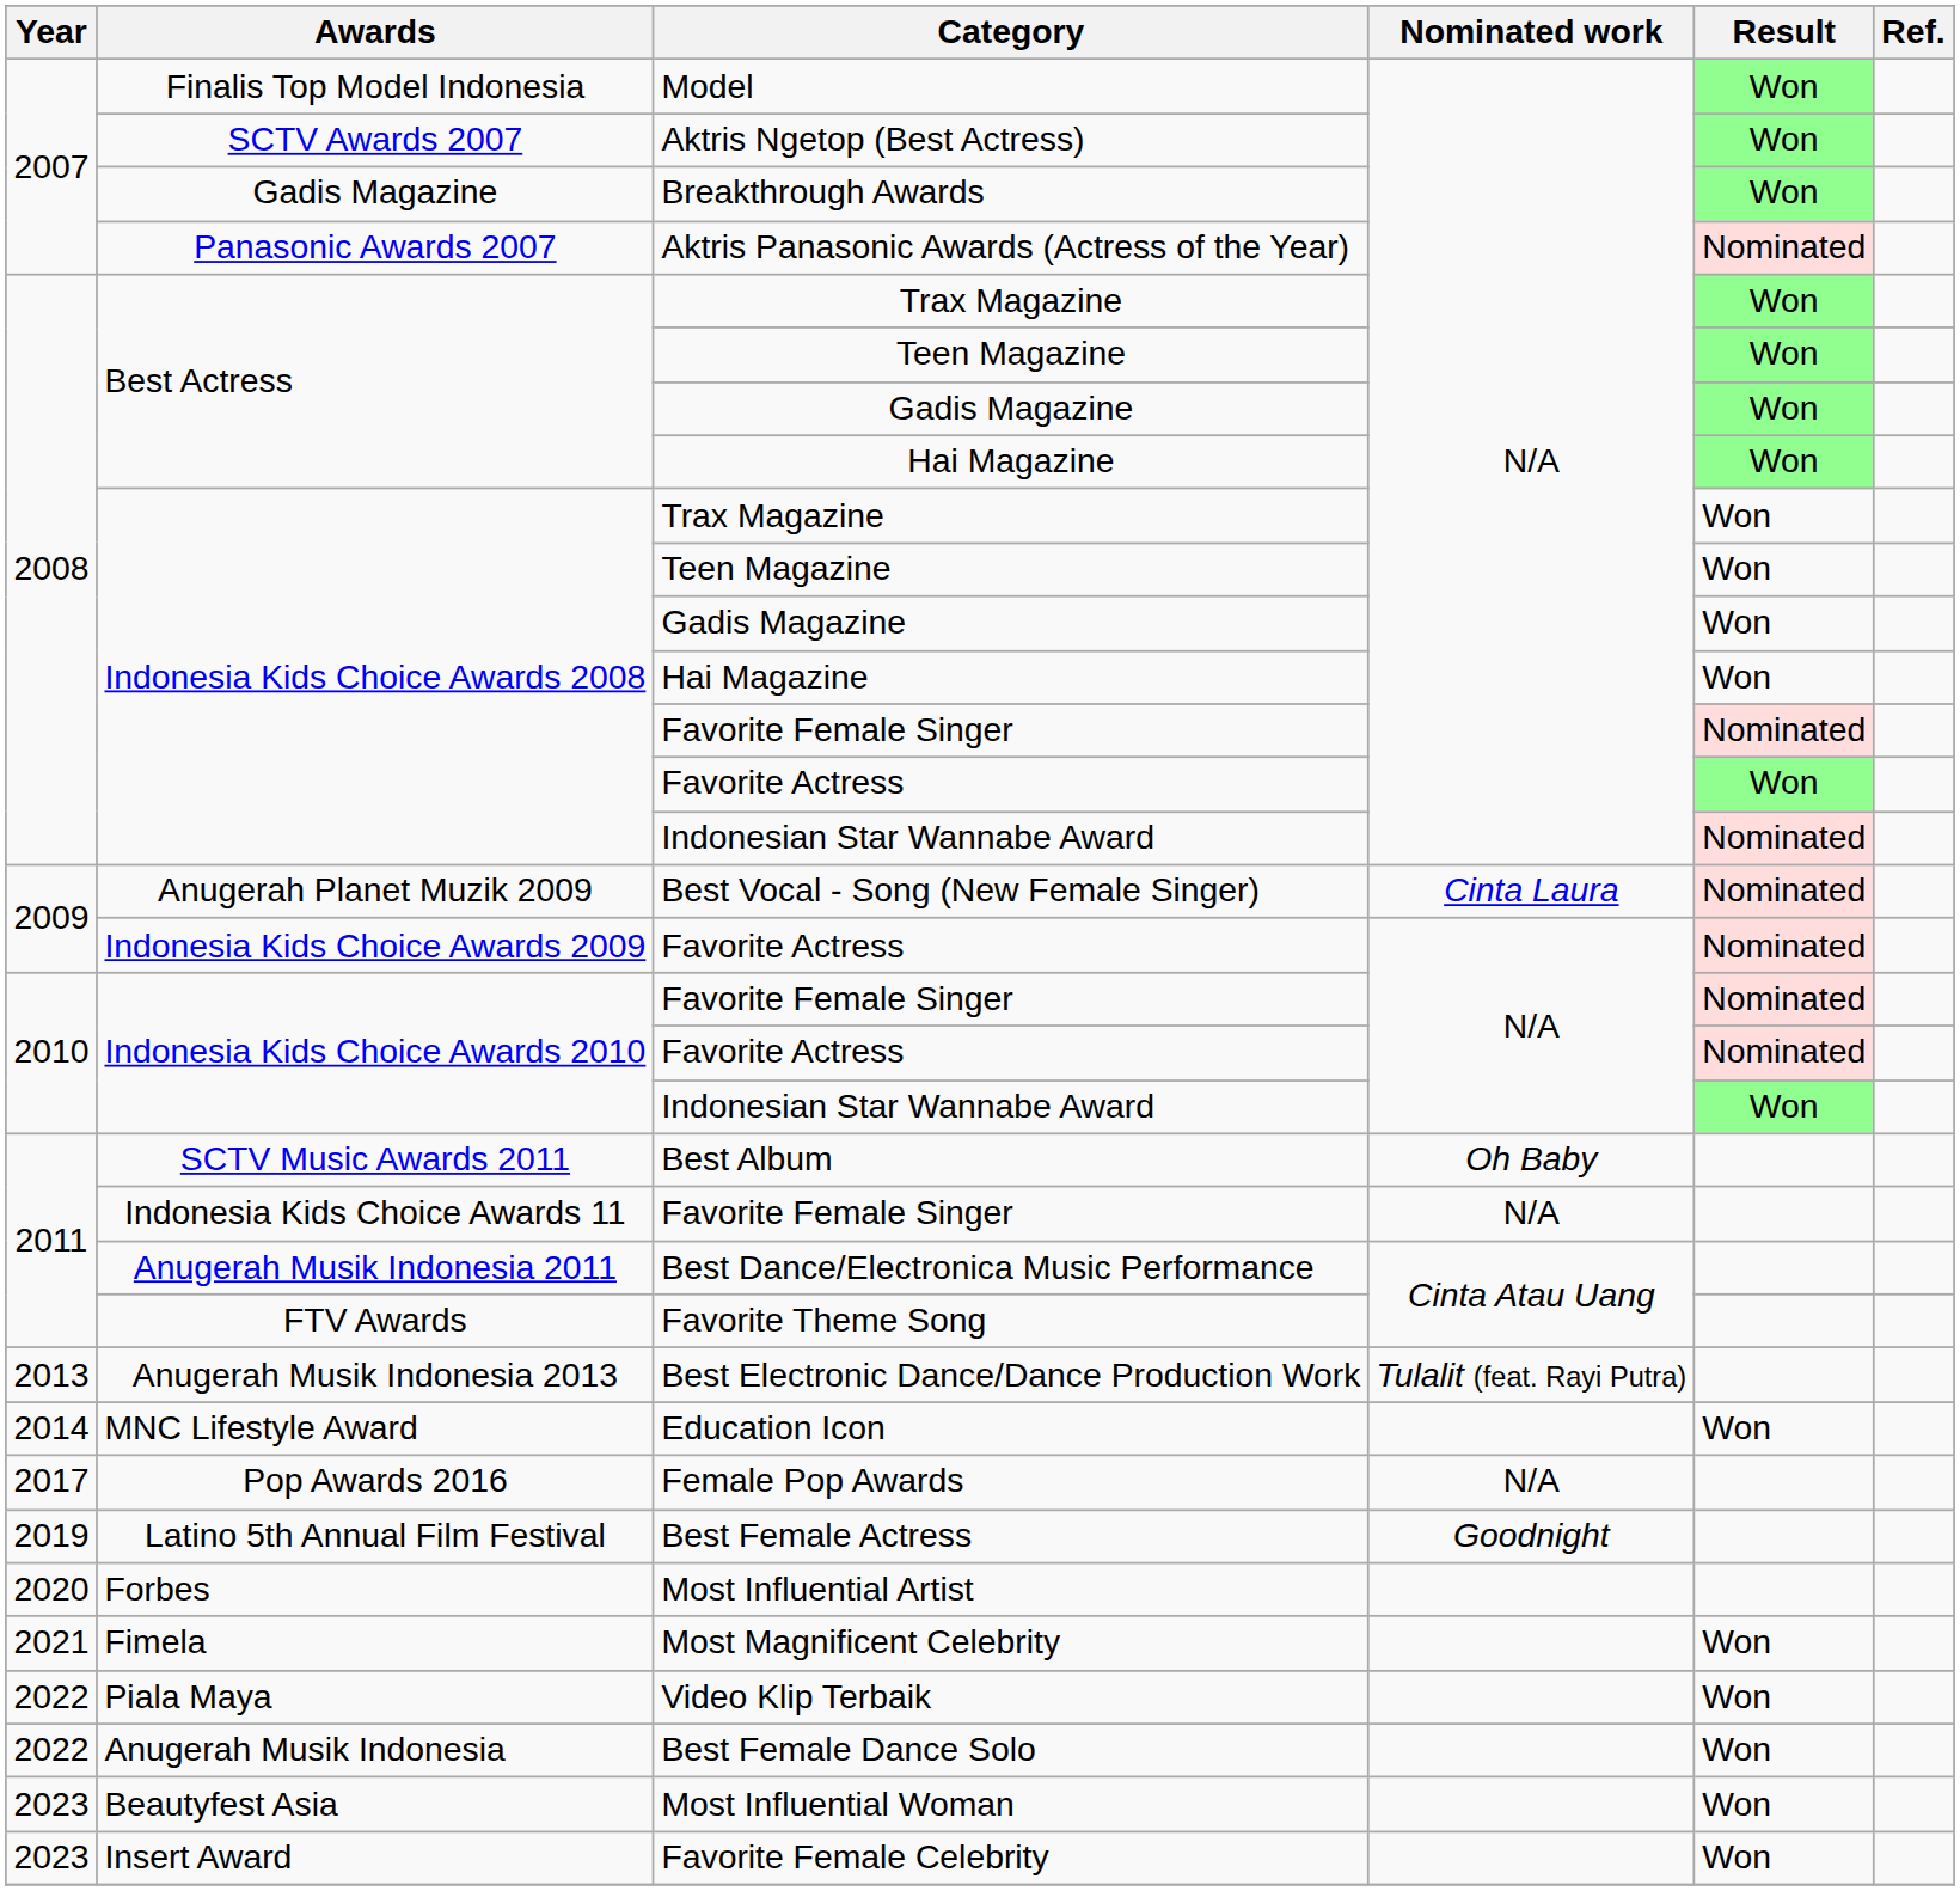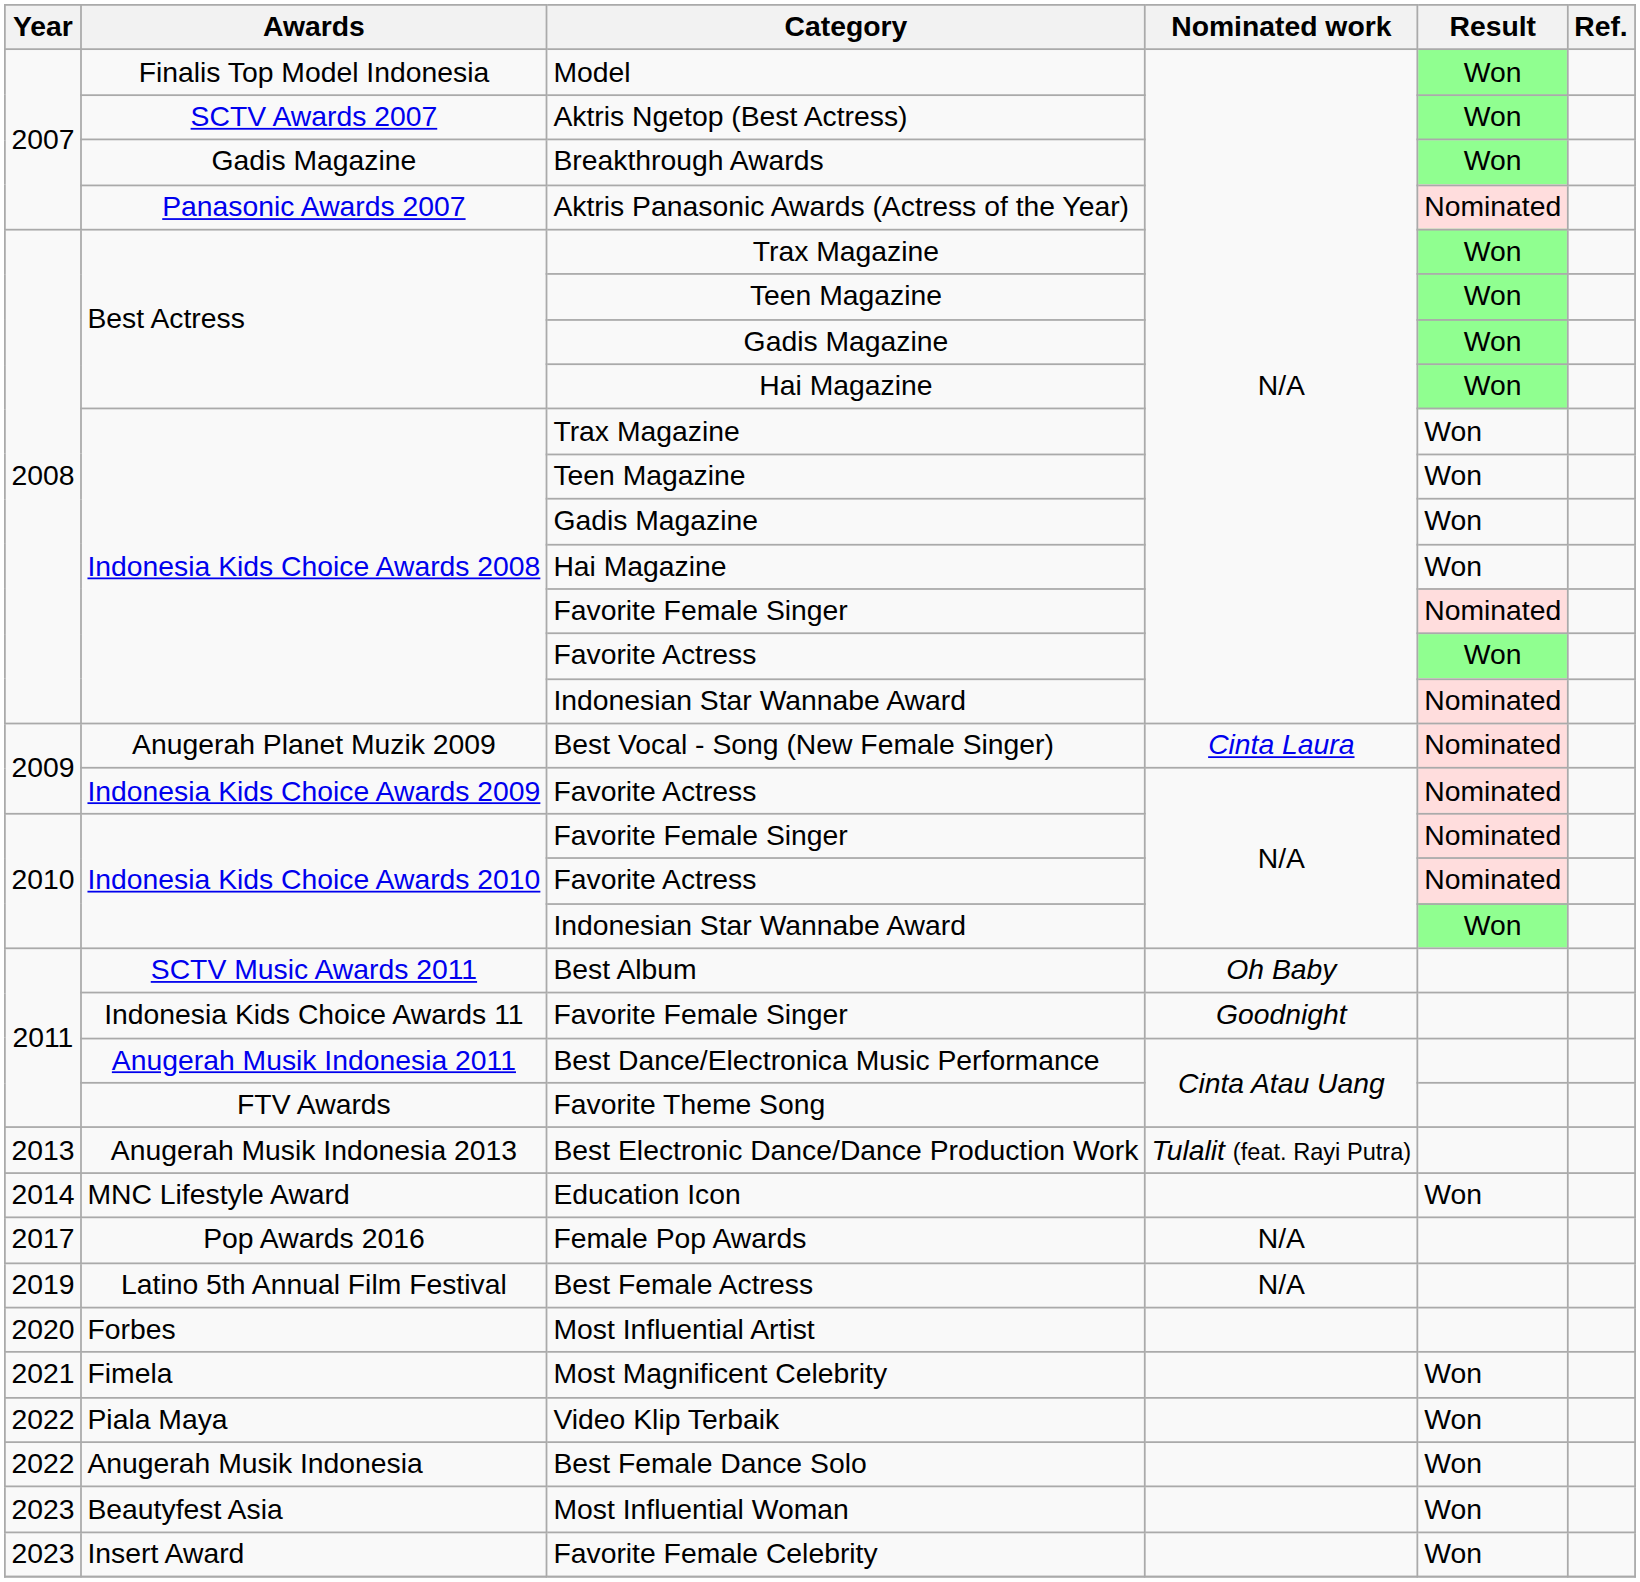Indonesia Kids Choice Awards 11 / Favorite Female Singer | Nominated work: N/A -> Goodnight
Best Female Actress | Nominated work: Goodnight -> N/A
